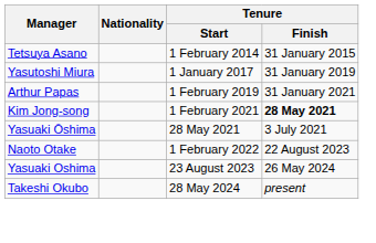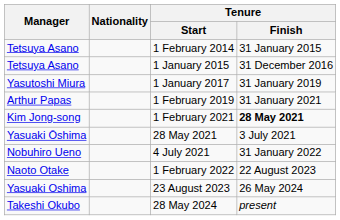+ row: Tetsuya Asano | 1 January 2015 | 31 December 2016
+ row: Nobuhiro Ueno | 4 July 2021 | 31 January 2022
